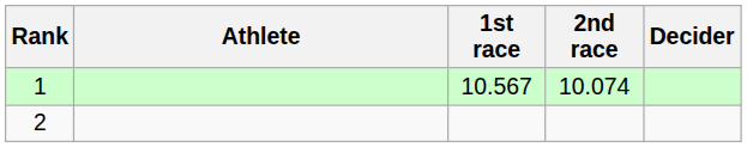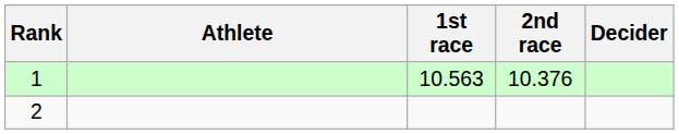1 | 1st race: 10.567 -> 10.563
1 | 2nd race: 10.074 -> 10.376
